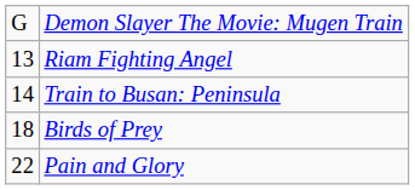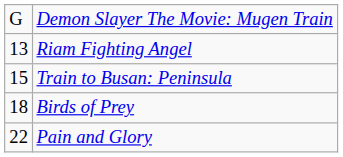Train to Busan: Peninsula | column 1: 14 -> 15
